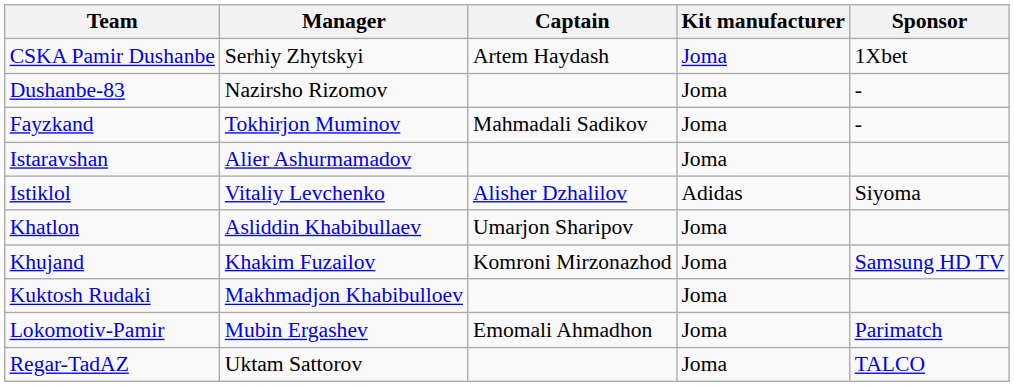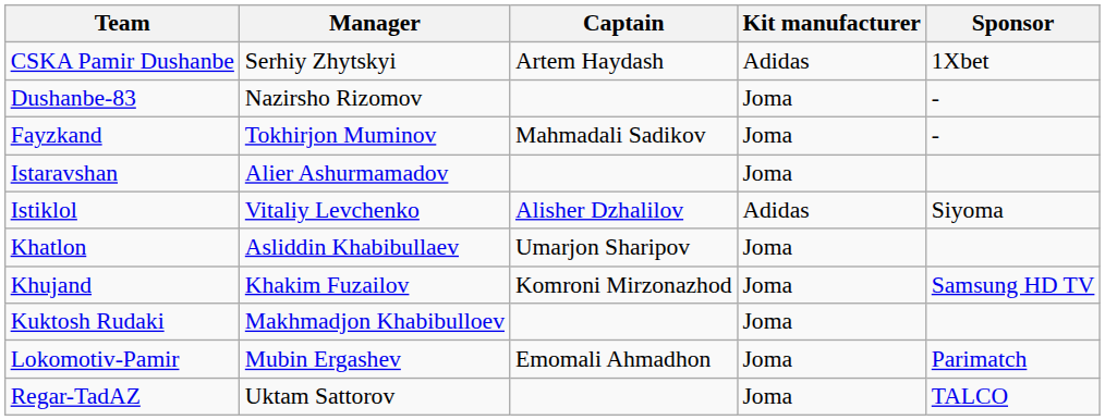CSKA Pamir Dushanbe | Kit manufacturer: Joma -> Adidas
